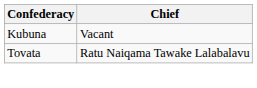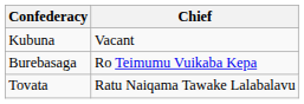+ row: Burebasaga | Ro Teimumu Vuikaba Kepa
